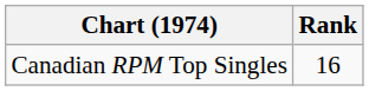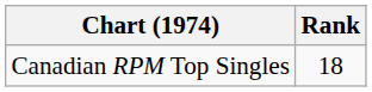Canadian RPM Top Singles | Rank: 16 -> 18
